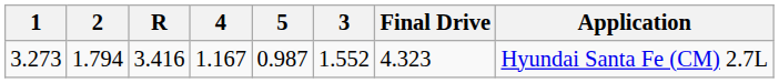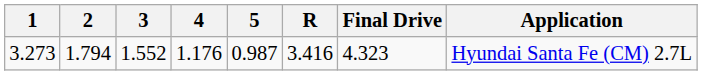columns swapped: 3 <-> R
3.273 | 4: 1.167 -> 1.176
